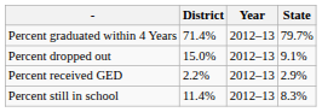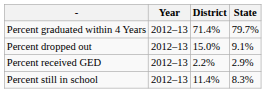columns swapped: Year <-> District
